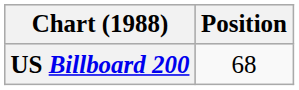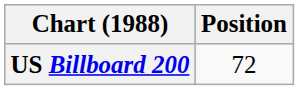US Billboard 200 | Position: 68 -> 72
